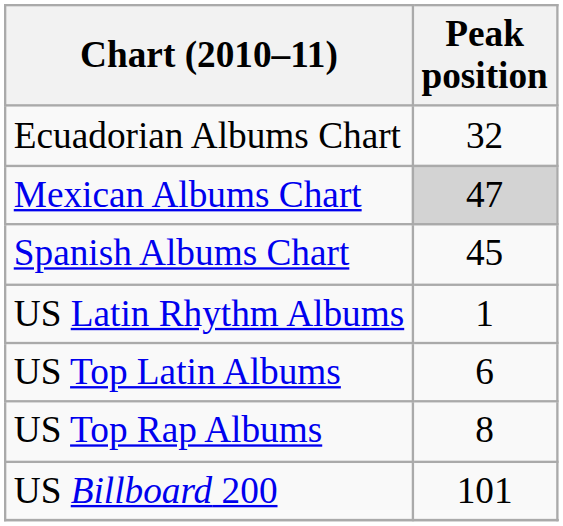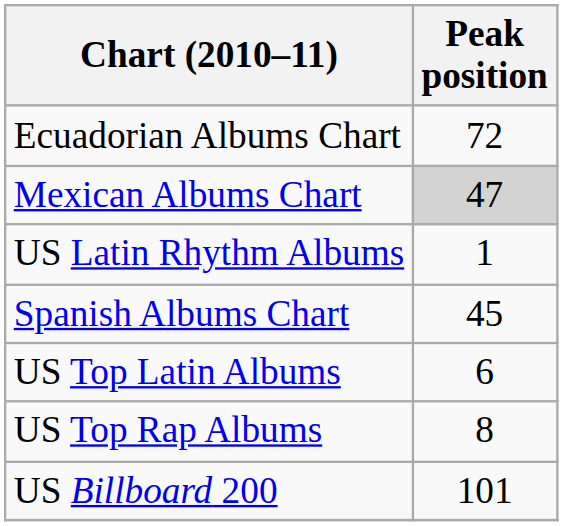Ecuadorian Albums Chart | Peak position: 32 -> 72
rows swapped: Spanish Albums Chart <-> US Latin Rhythm Albums
